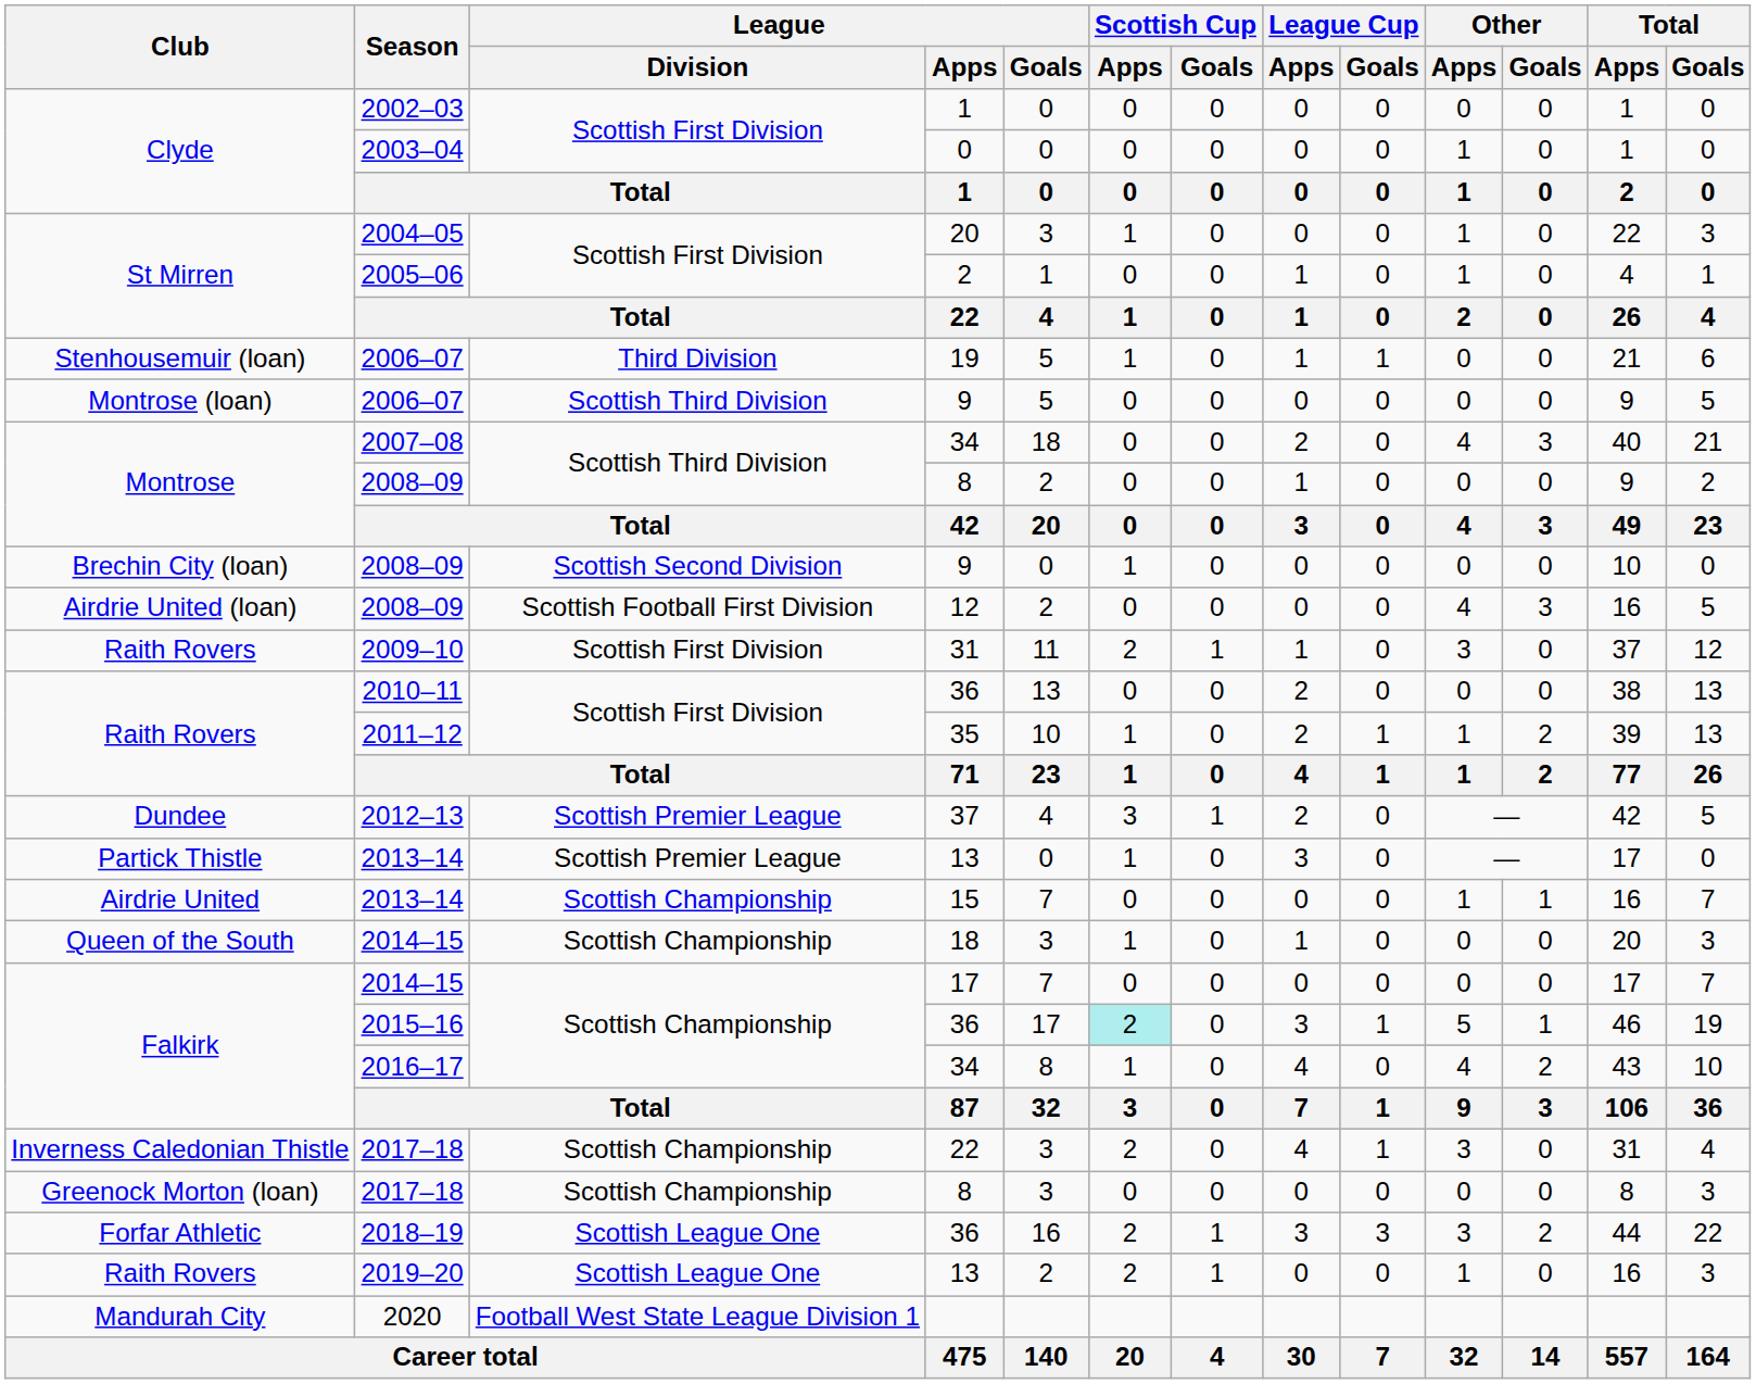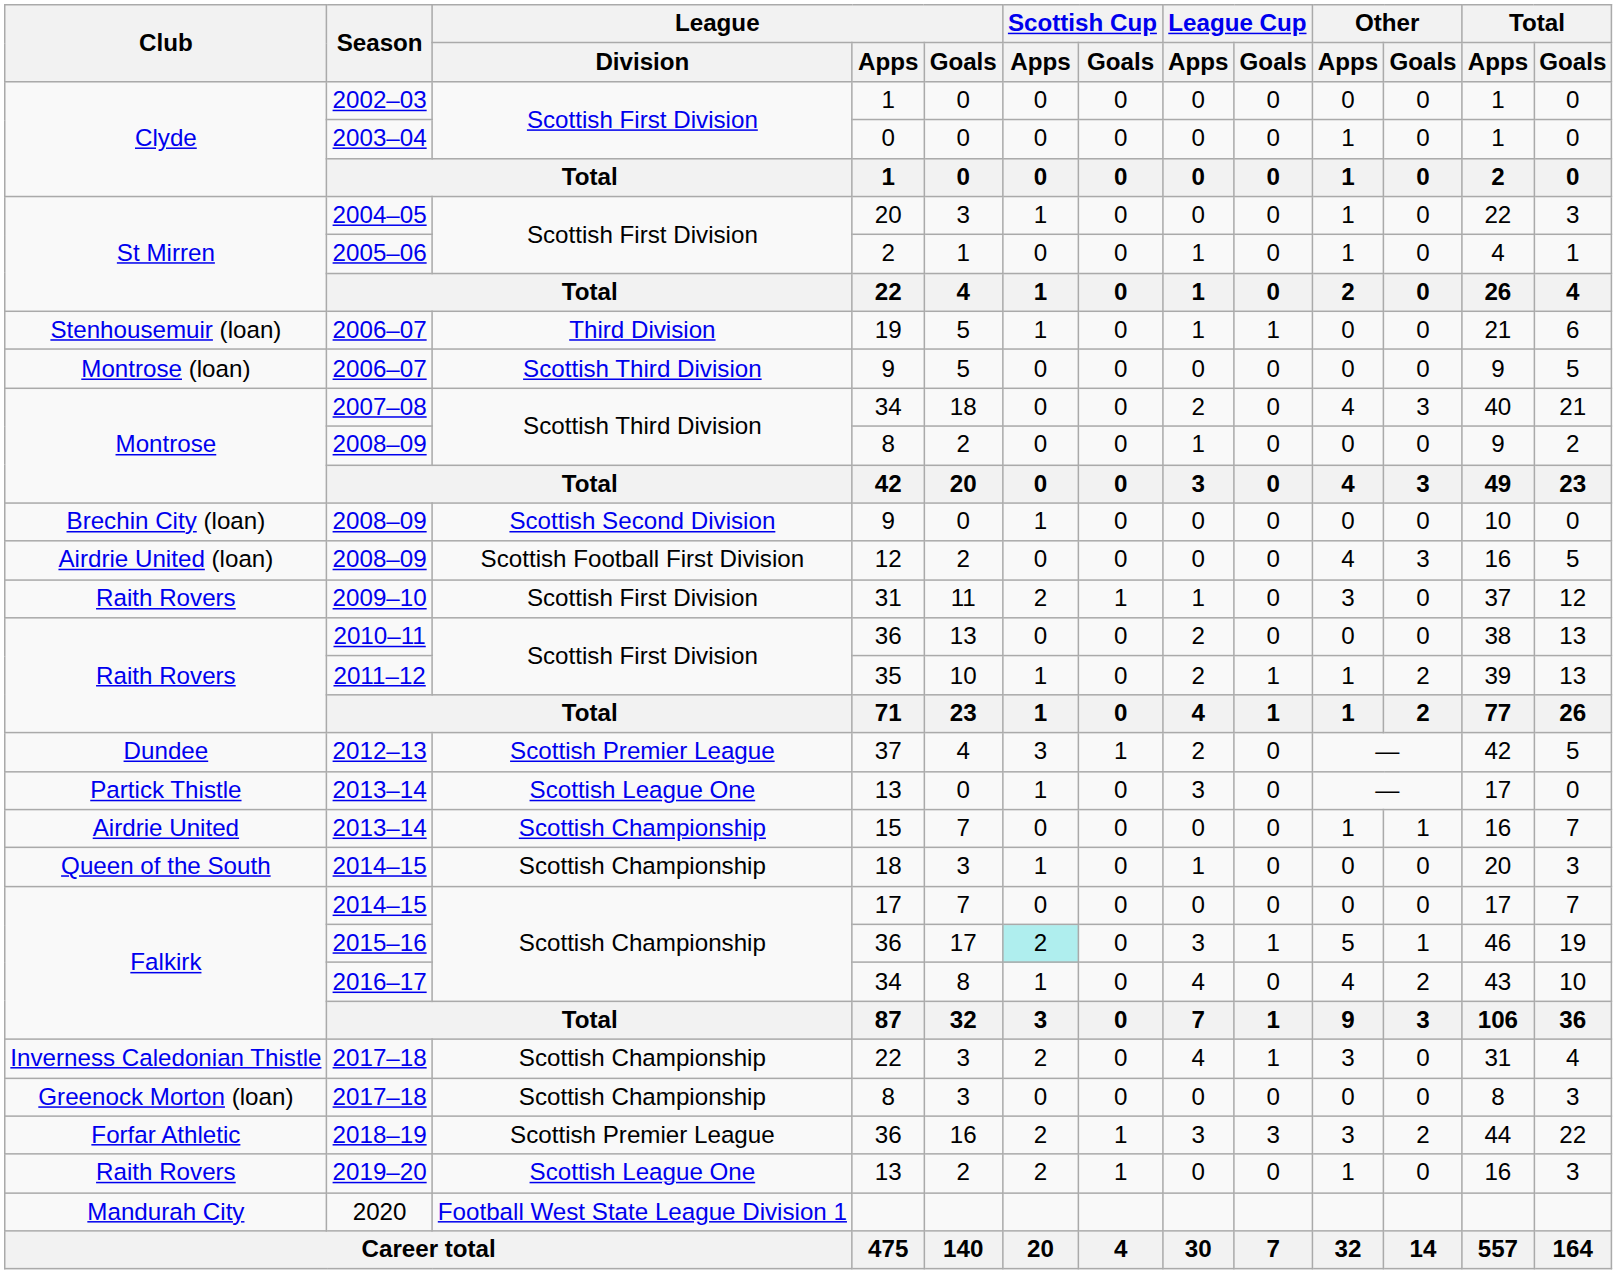2013–14 / 13 | League / Division: Scottish Premier League -> Scottish League One
2018–19 | League / Division: Scottish League One -> Scottish Premier League
